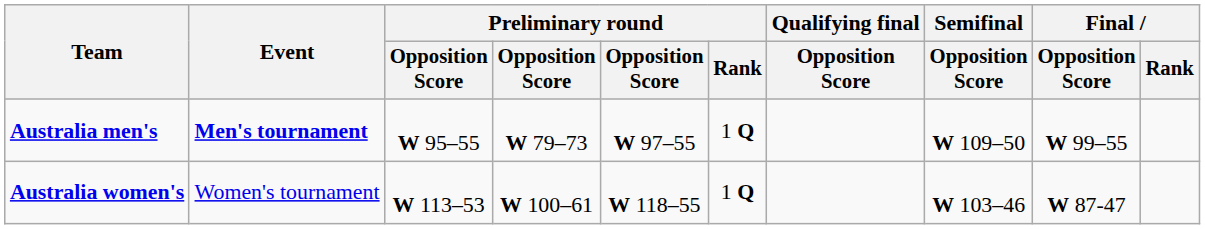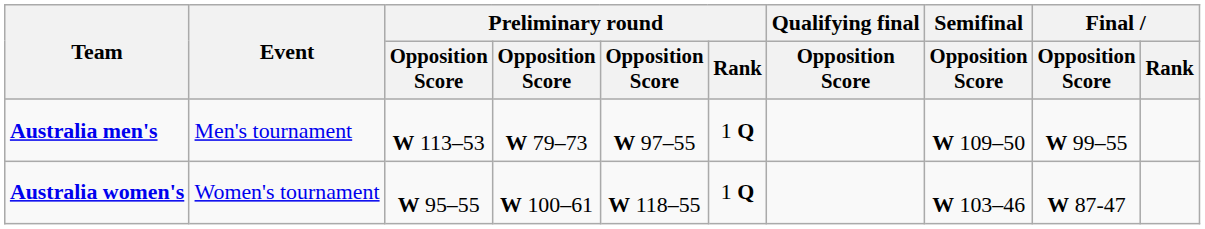Australia men's | Event: bold -> normal
Australia men's | column 3: W 95–55 -> W 113–53
Australia women's | column 3: W 113–53 -> W 95–55
